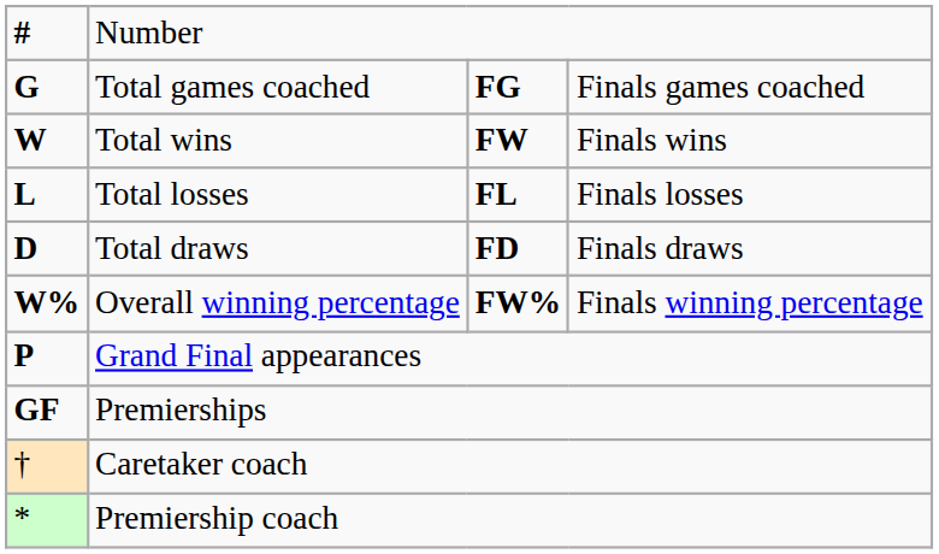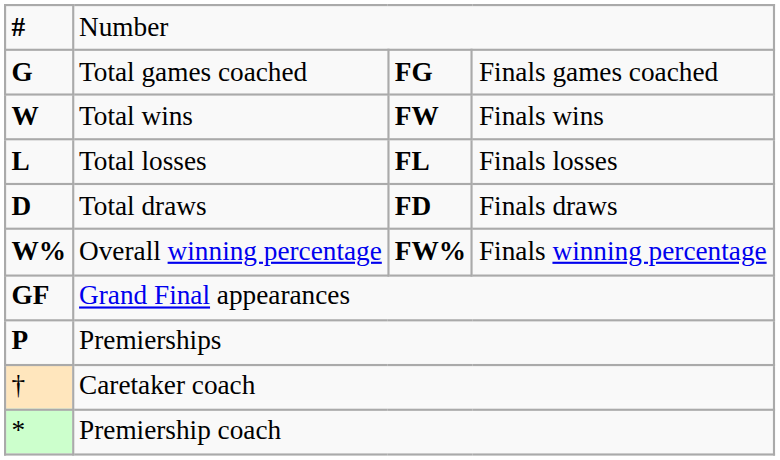Grand Final appearances | column 1: P -> GF
Premierships | column 1: GF -> P
